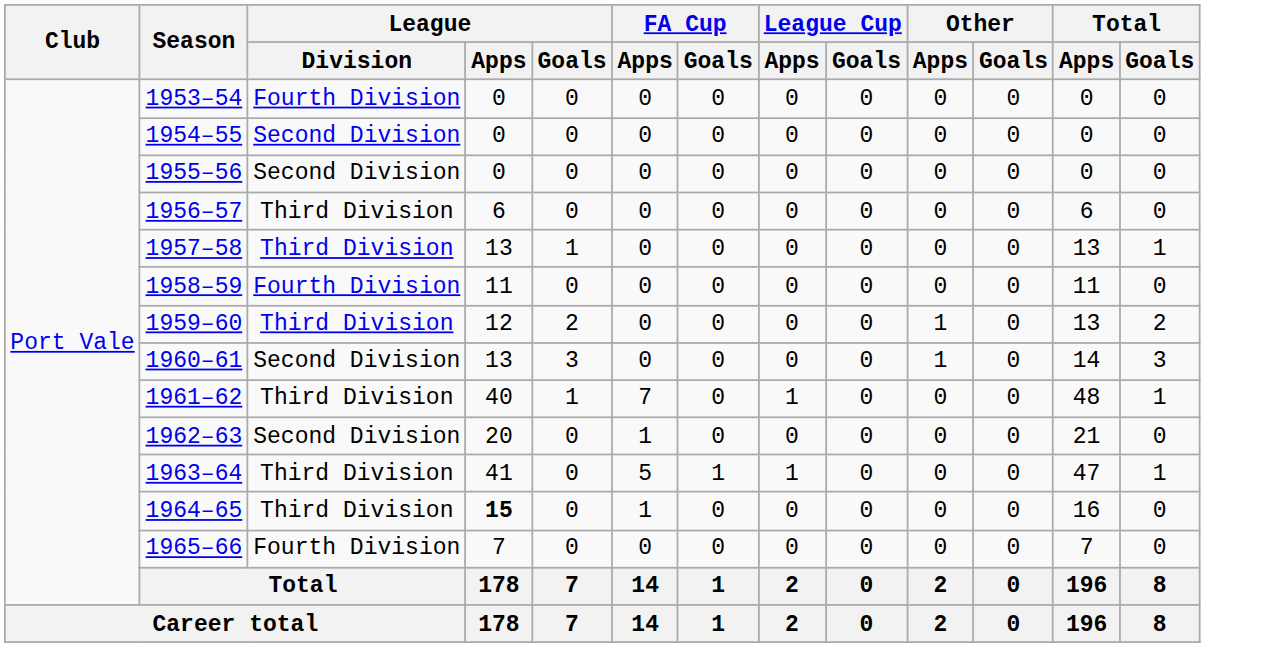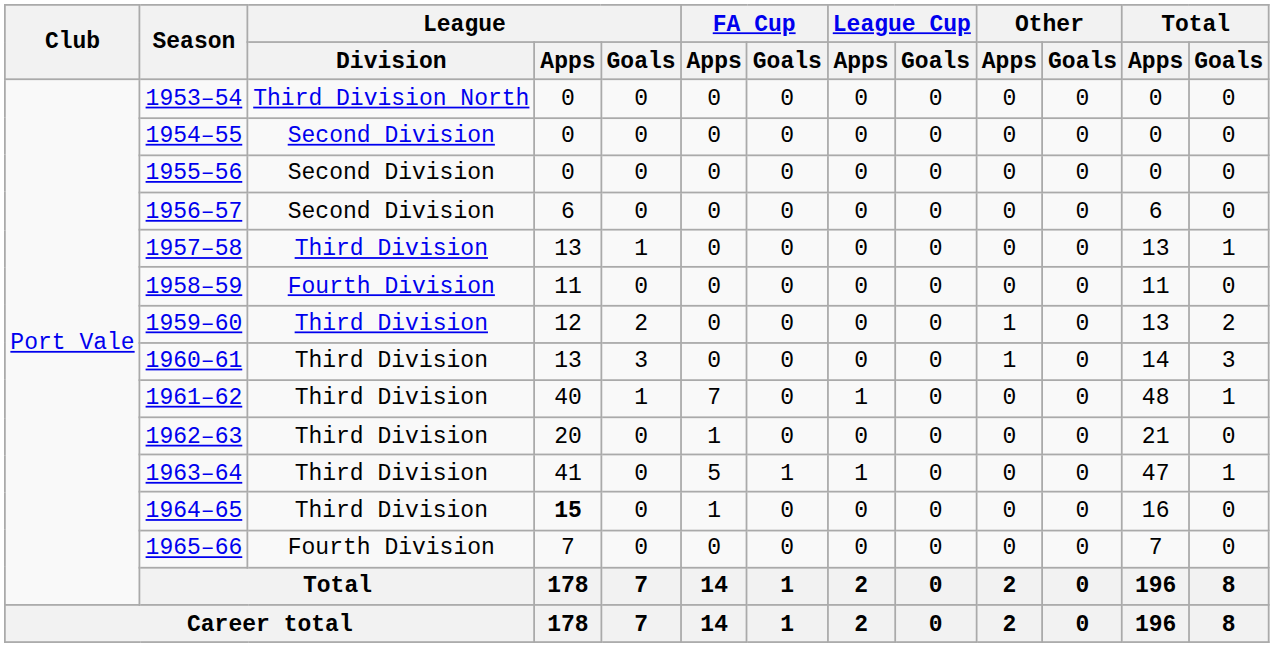1953–54 | League / Division: Fourth Division -> Third Division North
1956–57 | League / Division: Third Division -> Second Division
1960–61 | League / Division: Second Division -> Third Division
1962–63 | League / Division: Second Division -> Third Division
